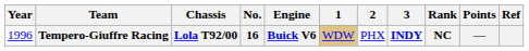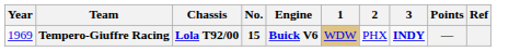- column: Rank | NC
Tempero-Giuffre Racing | Year: 1996 -> 1969
Tempero-Giuffre Racing | No.: 16 -> 15
